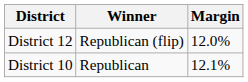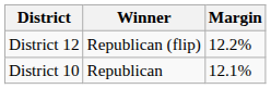District 12 | Margin: 12.0% -> 12.2%
